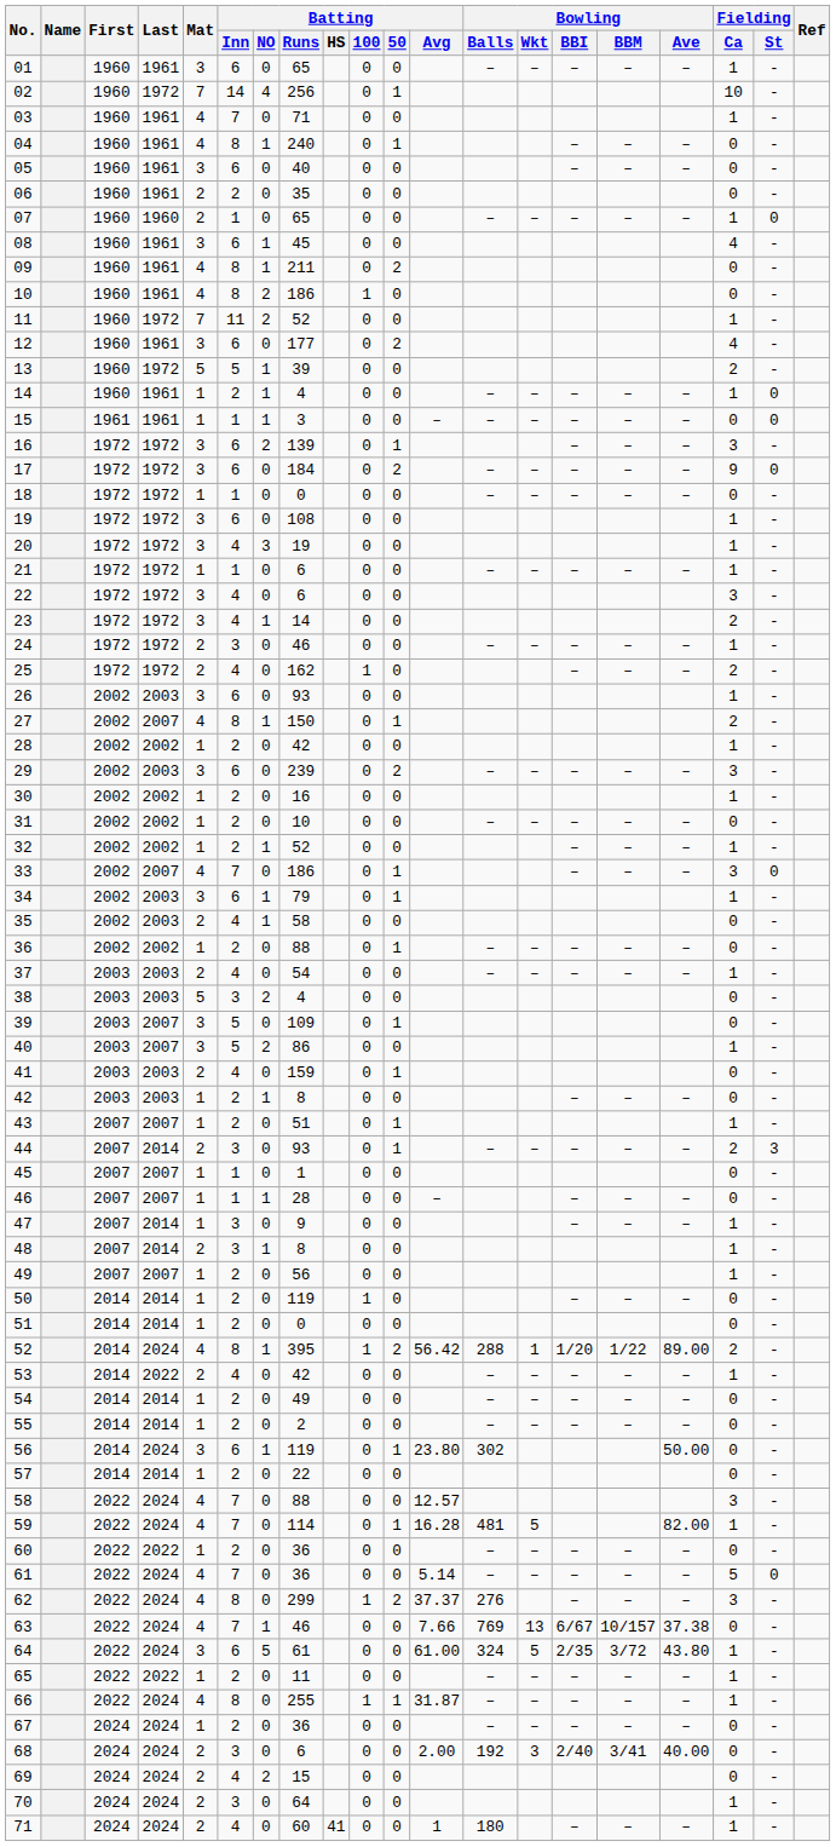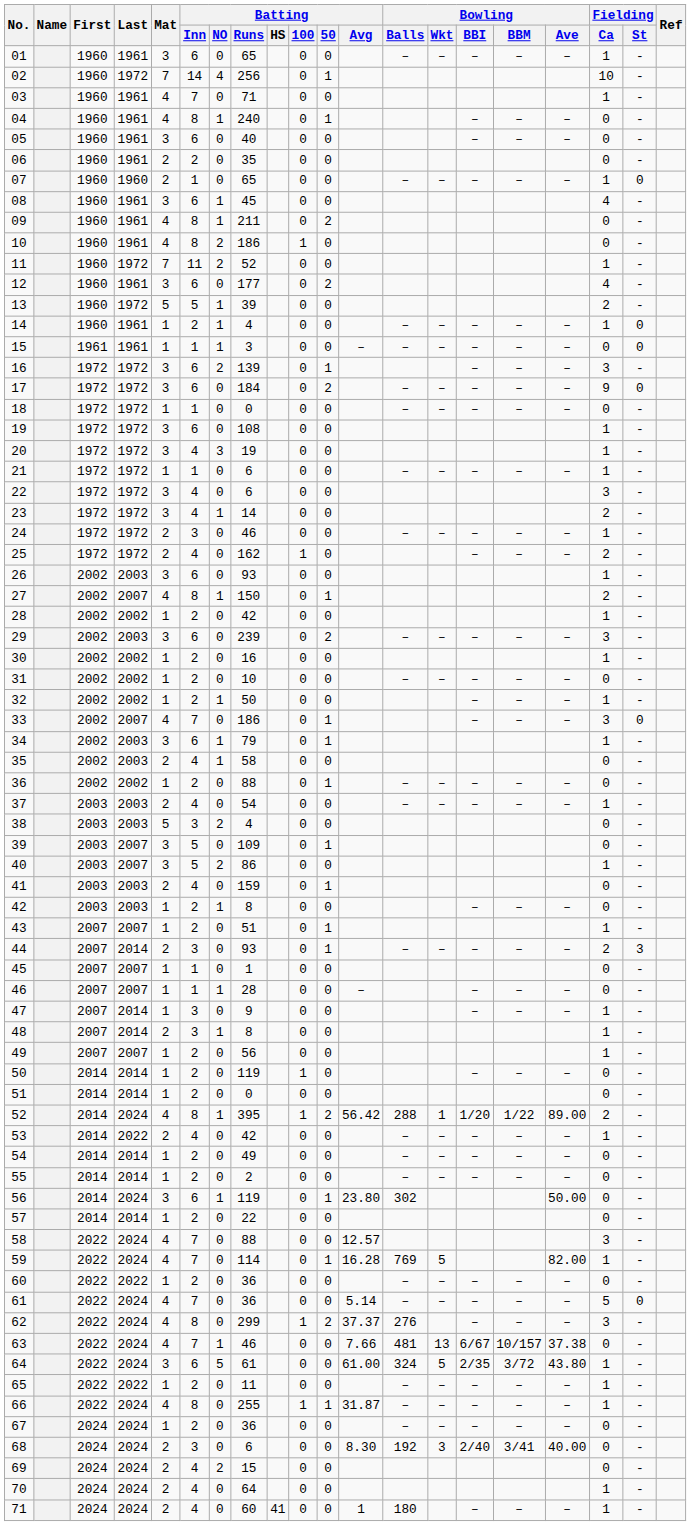32 | Batting / Runs: 52 -> 50
59 | Bowling / Balls: 481 -> 769
63 | Bowling / Balls: 769 -> 481
68 | Batting / Avg: 2.00 -> 8.30
70 | Batting / Inn: 3 -> 4
